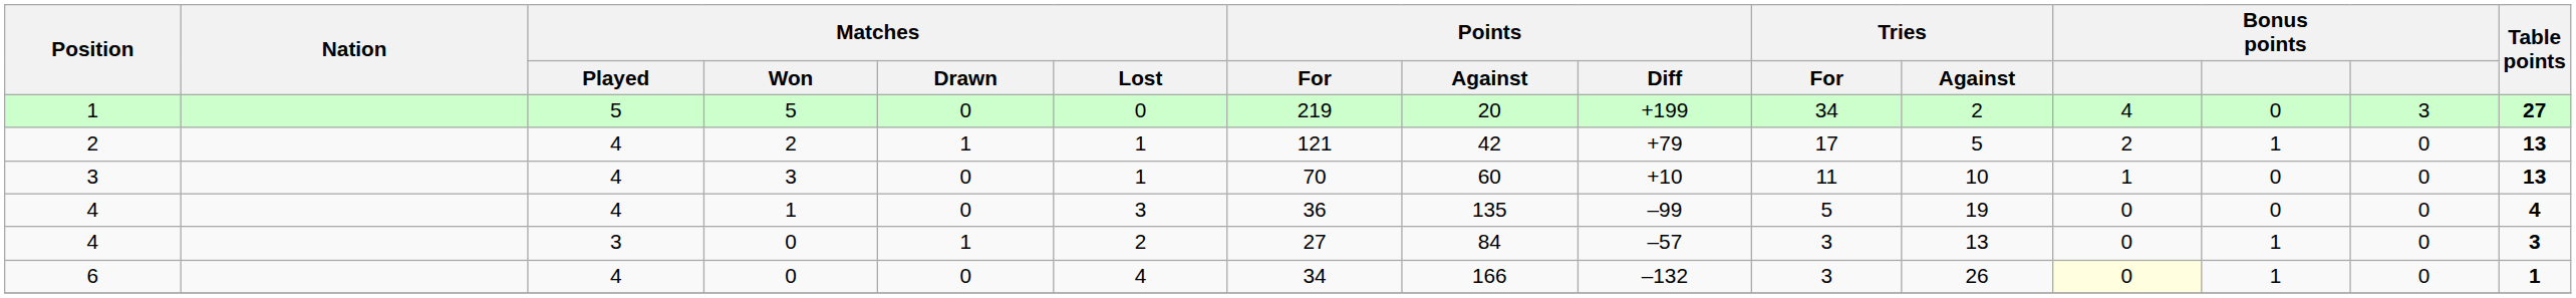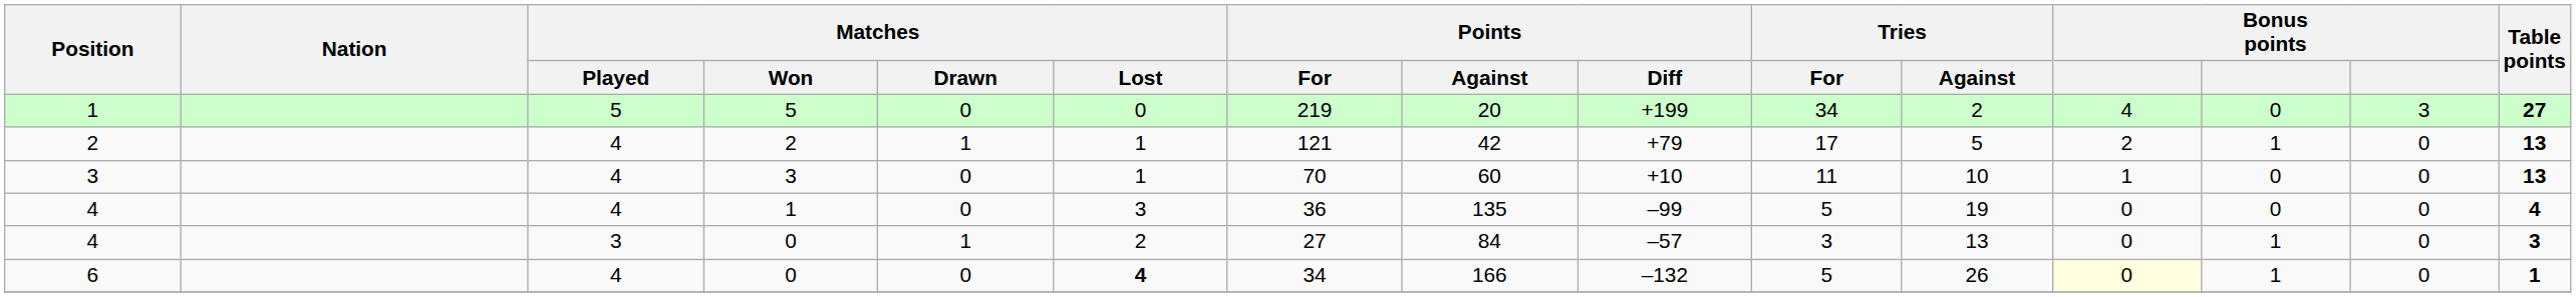6 | Matches / Lost: normal -> bold
6 | Tries / For: 3 -> 5
